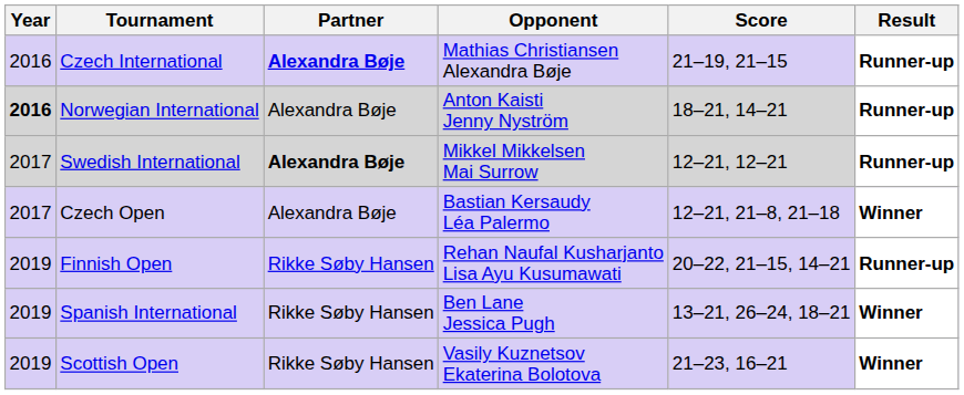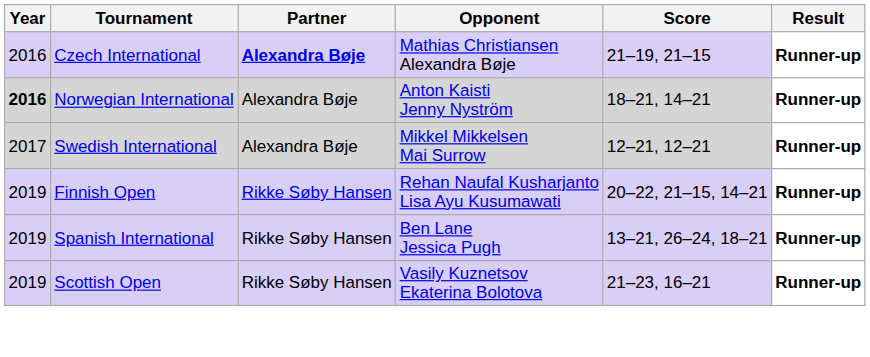Swedish International | Partner: bold -> normal
- row: 2017 | Czech Open | Alexandra Bøje | Bastian Kersaudy Léa Palermo | 12–21, 21–8, 21–18 | Winner
Spanish International | Result: Winner -> Runner-up
Scottish Open | Result: Winner -> Runner-up
